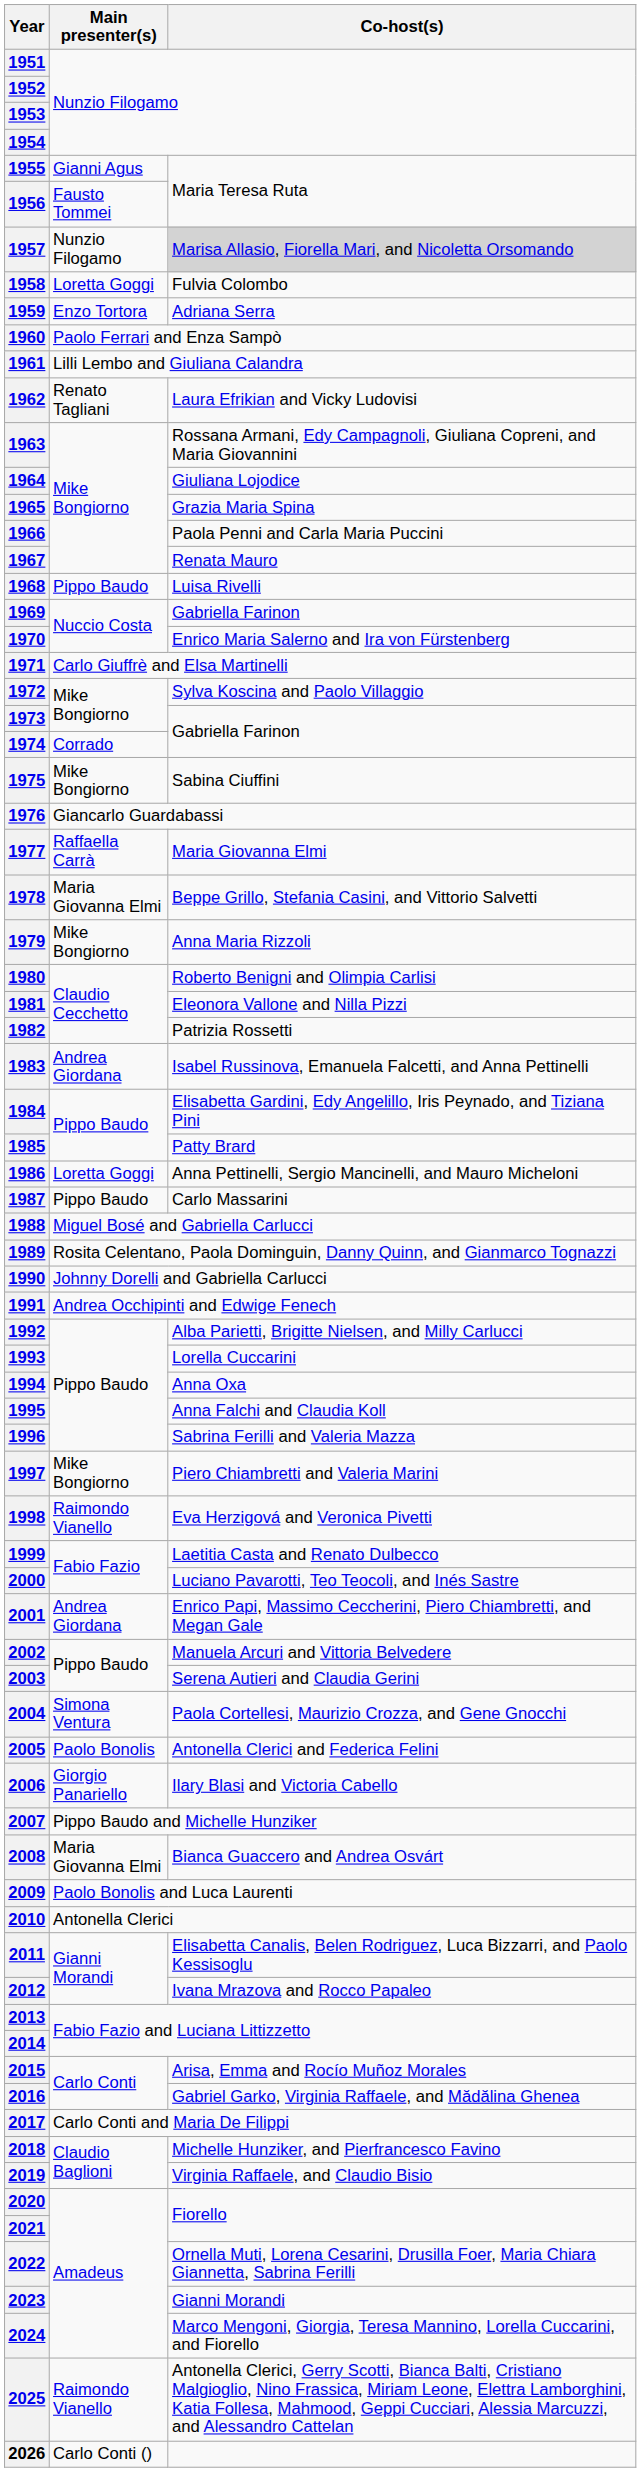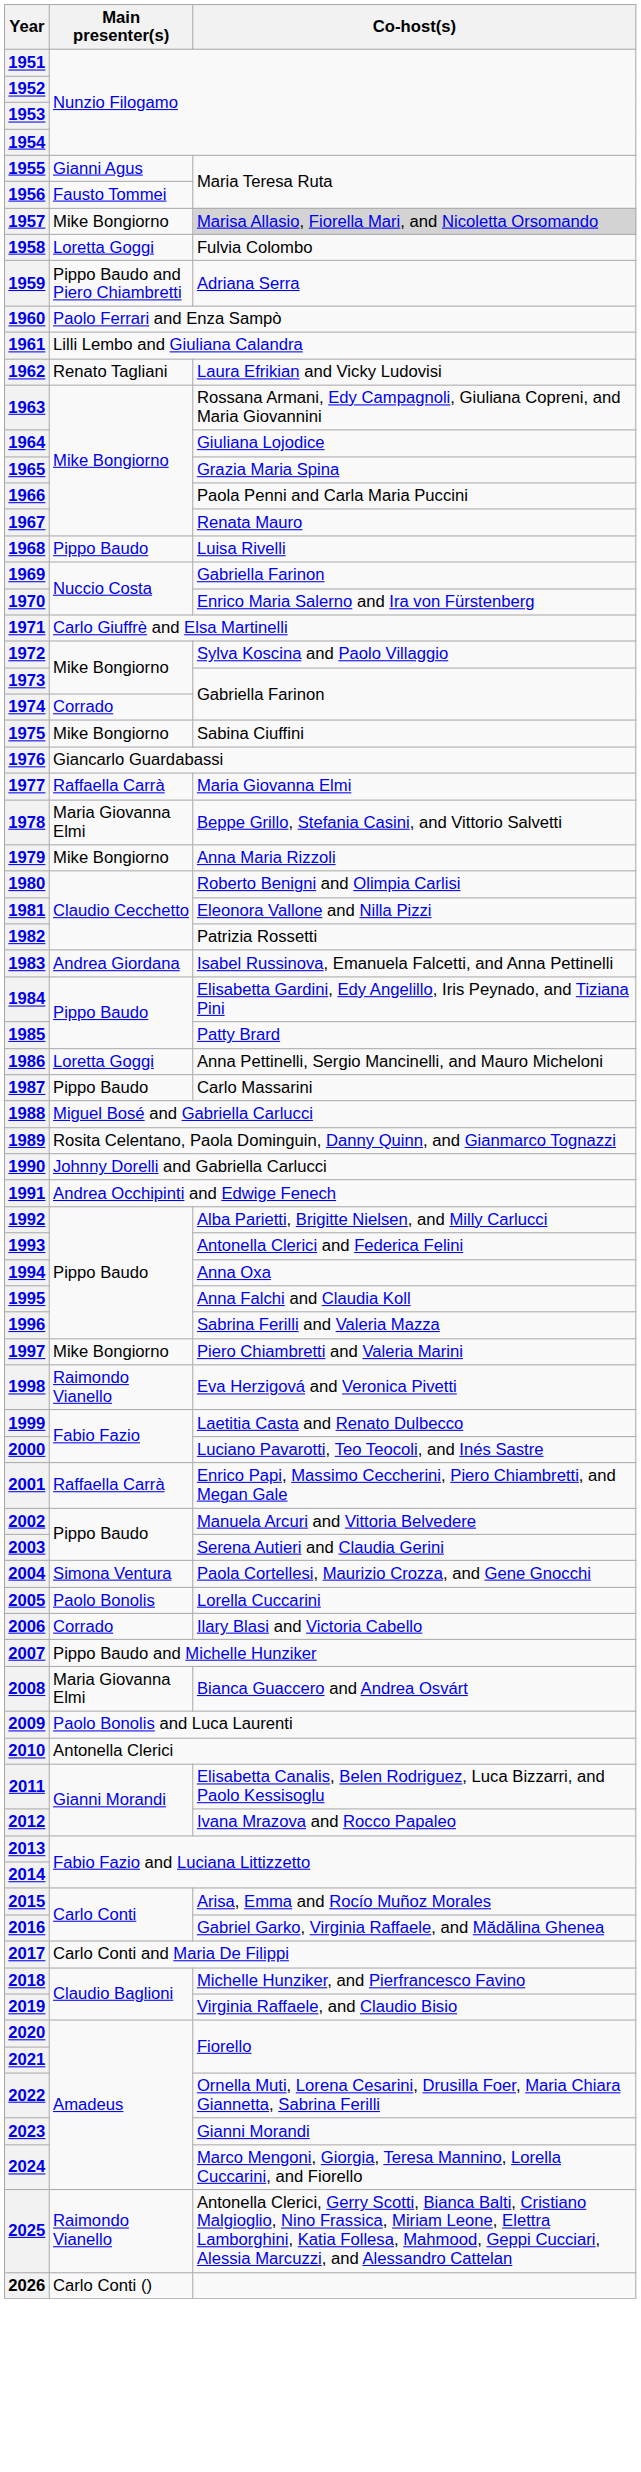1957 | Main presenter(s): Nunzio Filogamo -> Mike Bongiorno
1959 | Main presenter(s): Enzo Tortora -> Pippo Baudo and Piero Chiambretti
1993 | Co-host(s): Lorella Cuccarini -> Antonella Clerici and Federica Felini
2001 | Main presenter(s): Andrea Giordana -> Raffaella Carrà
2005 | Co-host(s): Antonella Clerici and Federica Felini -> Lorella Cuccarini
2006 | Main presenter(s): Giorgio Panariello -> Corrado
